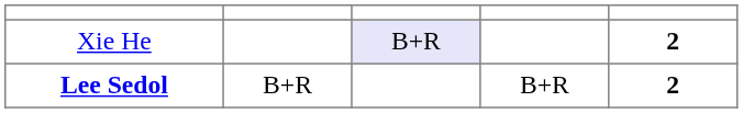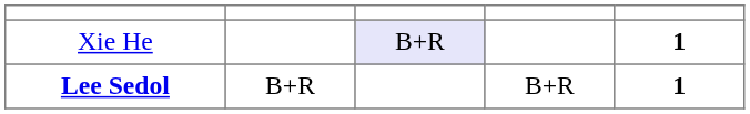Xie He | column 5: 2 -> 1
Lee Sedol | column 5: 2 -> 1
